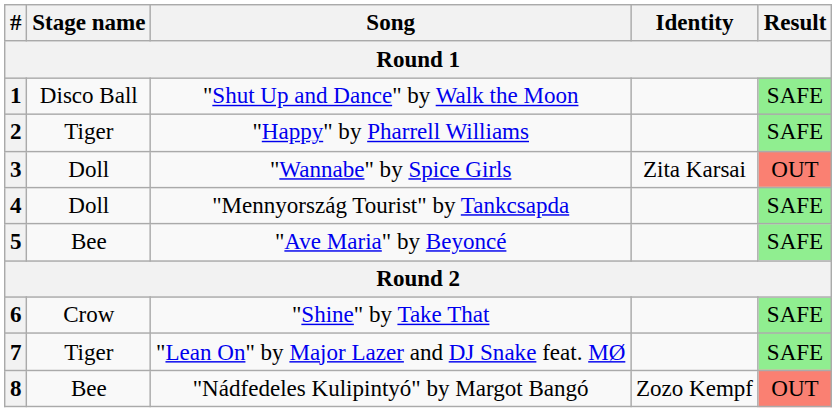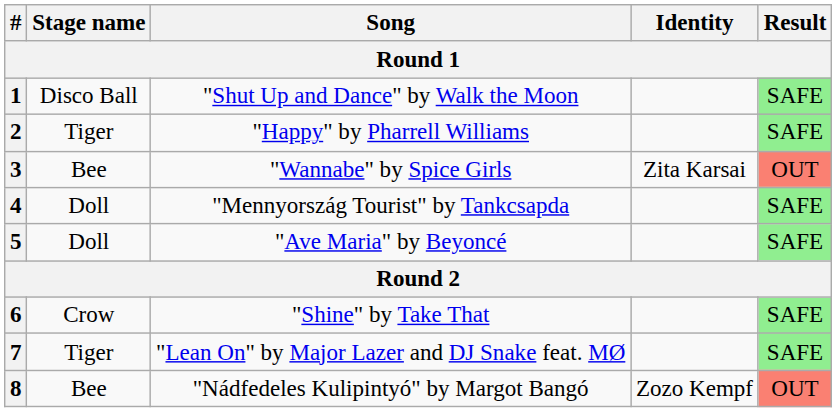3 | Stage name: Doll -> Bee
5 | Stage name: Bee -> Doll
